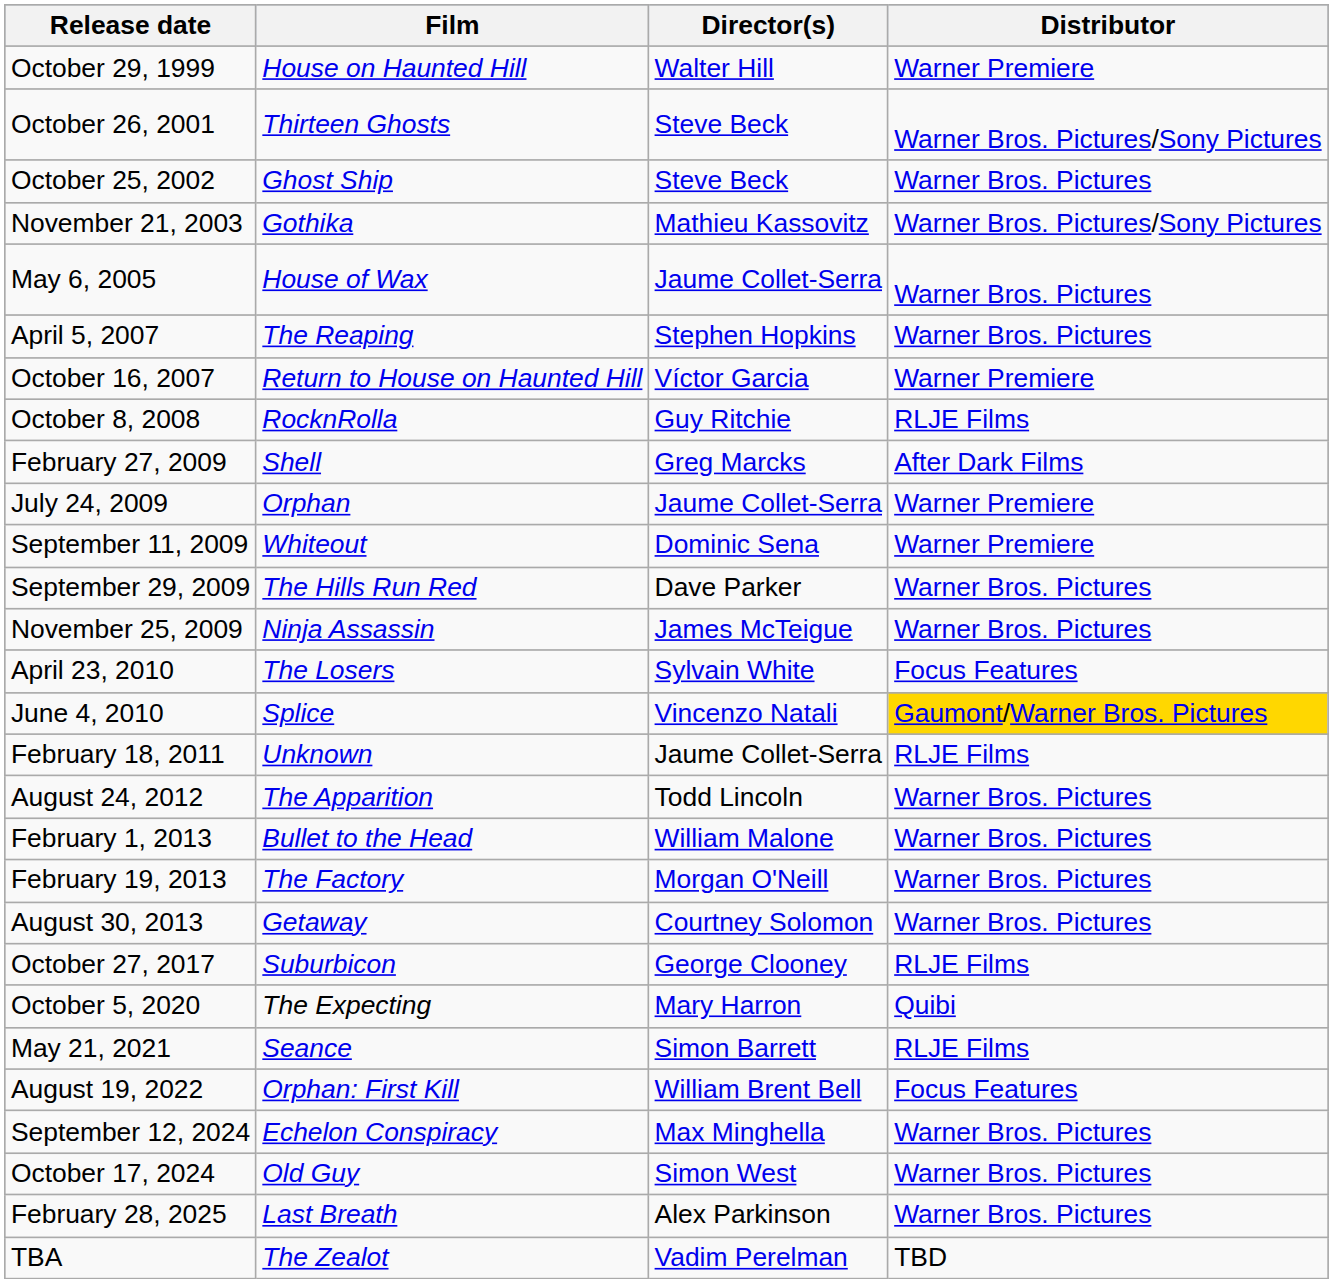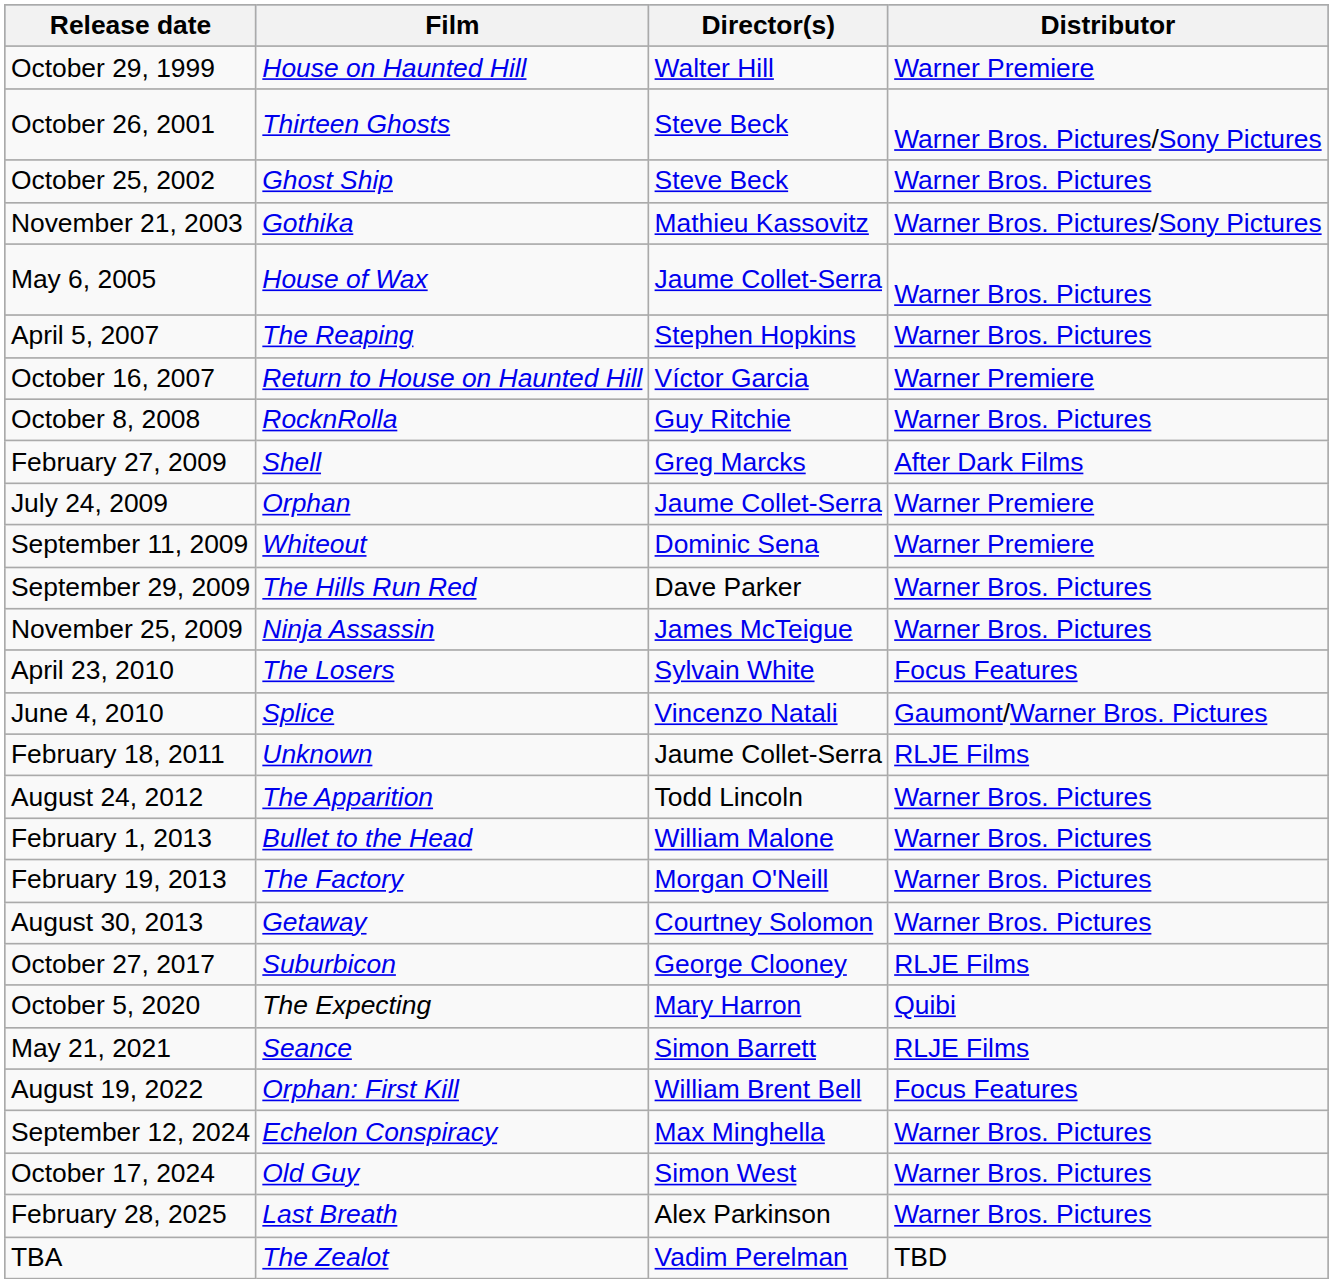October 8, 2008 | Distributor: RLJE Films -> Warner Bros. Pictures
June 4, 2010 | Distributor: gold background -> no background
